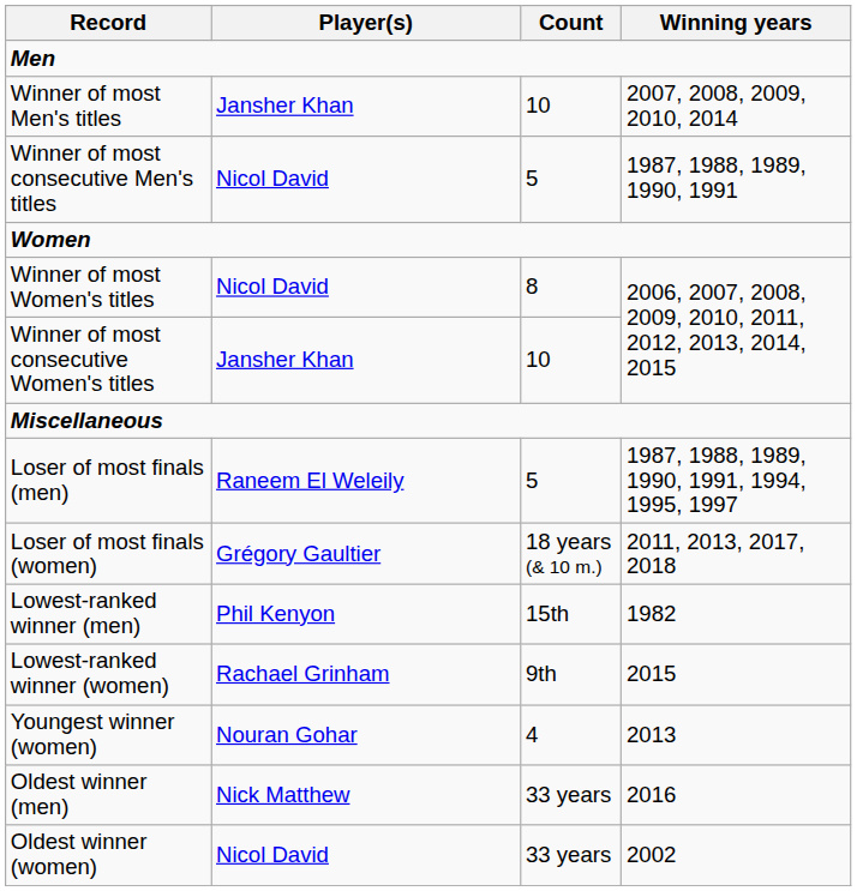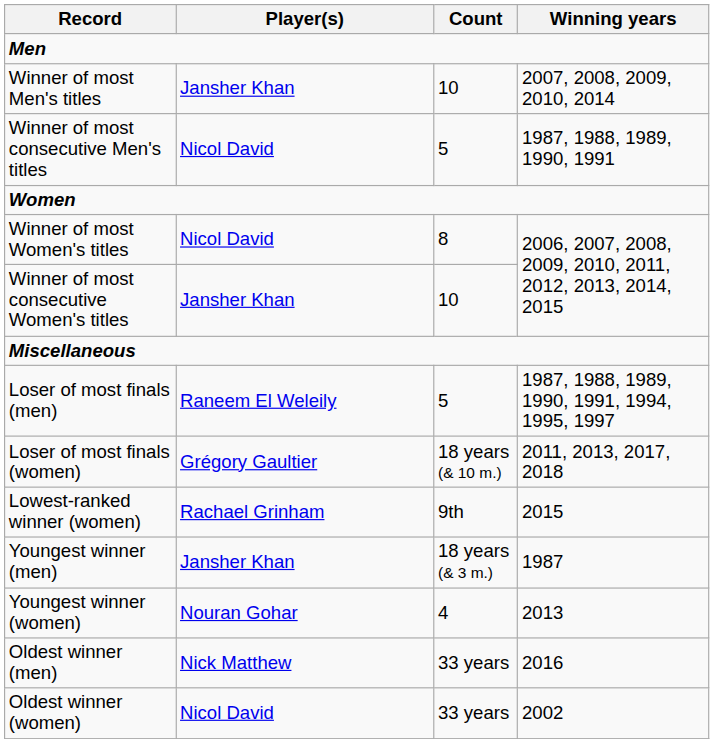- row: Lowest-ranked winner (men) | Phil Kenyon | 15th | 1982
+ row: Youngest winner (men) | Jansher Khan | 18 years (& 3 m.) | 1987
